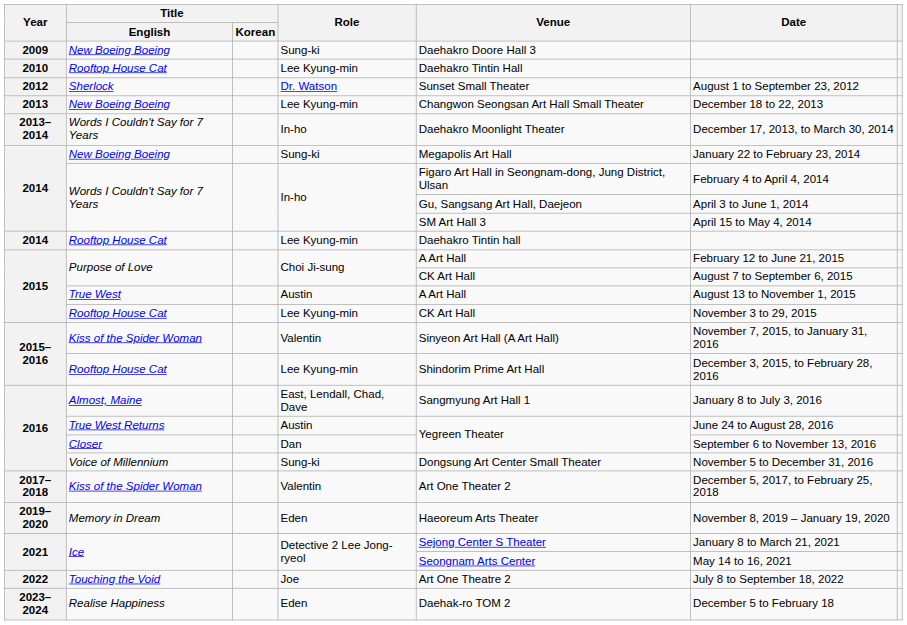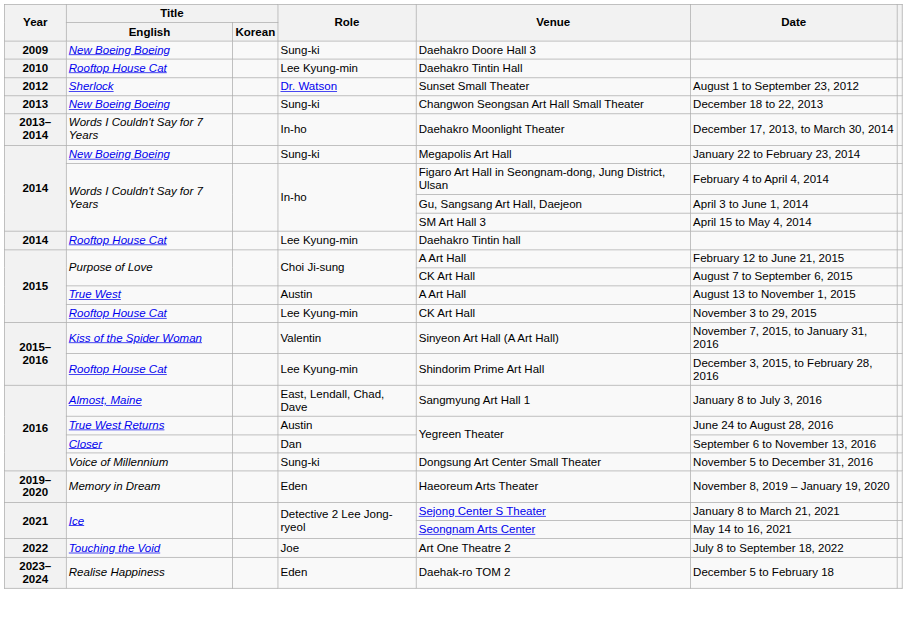2013 / New Boeing Boeing | Role: Lee Kyung-min -> Sung-ki
- row: 2017–2018 | Kiss of the Spider Woman | Valentin | Art One Theater 2 | December 5, 2017, to February 25, 2018
